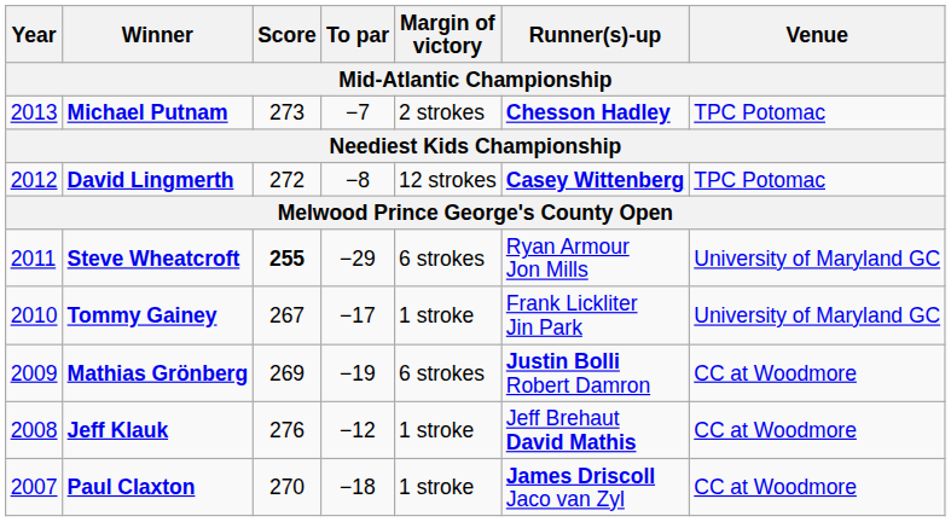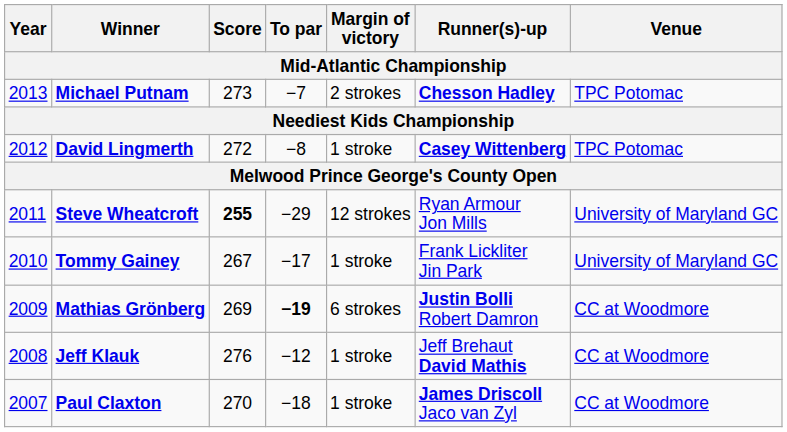David Lingmerth | Margin of victory: 12 strokes -> 1 stroke
Steve Wheatcroft | Margin of victory: 6 strokes -> 12 strokes
Mathias Grönberg | To par: normal -> bold
